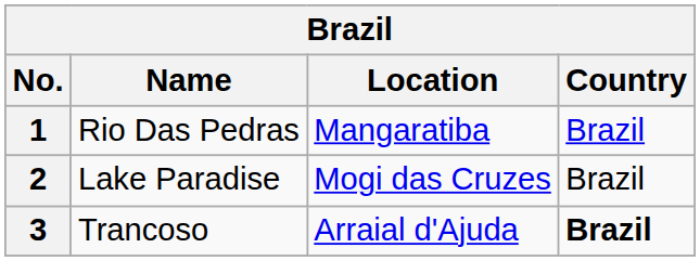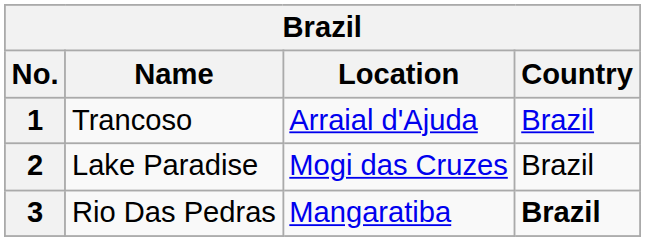1 | Name: Rio Das Pedras -> Trancoso
1 | Location: Mangaratiba -> Arraial d'Ajuda
3 | Name: Trancoso -> Rio Das Pedras
3 | Location: Arraial d'Ajuda -> Mangaratiba
